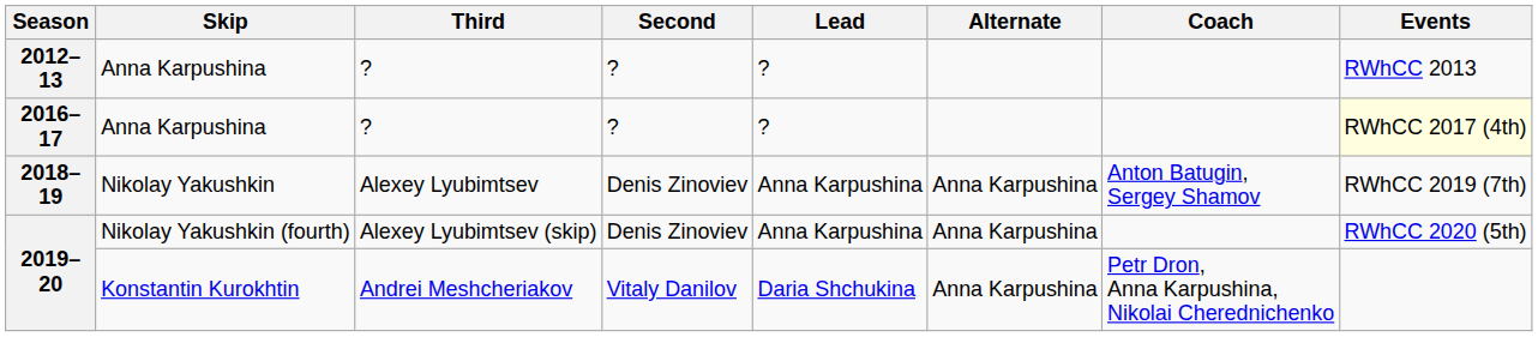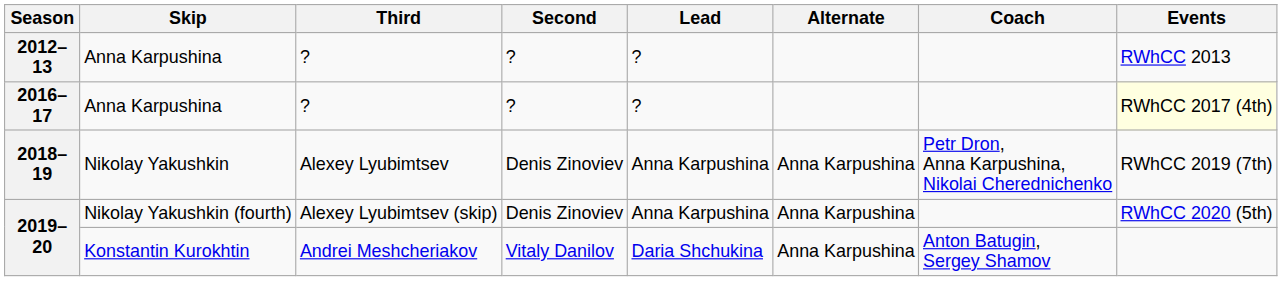2018–19 | Coach: Anton Batugin, Sergey Shamov -> Petr Dron, Anna Karpushina, Nikolai Cherednichenko
2019–20 / Konstantin Kurokhtin | Coach: Petr Dron, Anna Karpushina, Nikolai Cherednichenko -> Anton Batugin, Sergey Shamov
